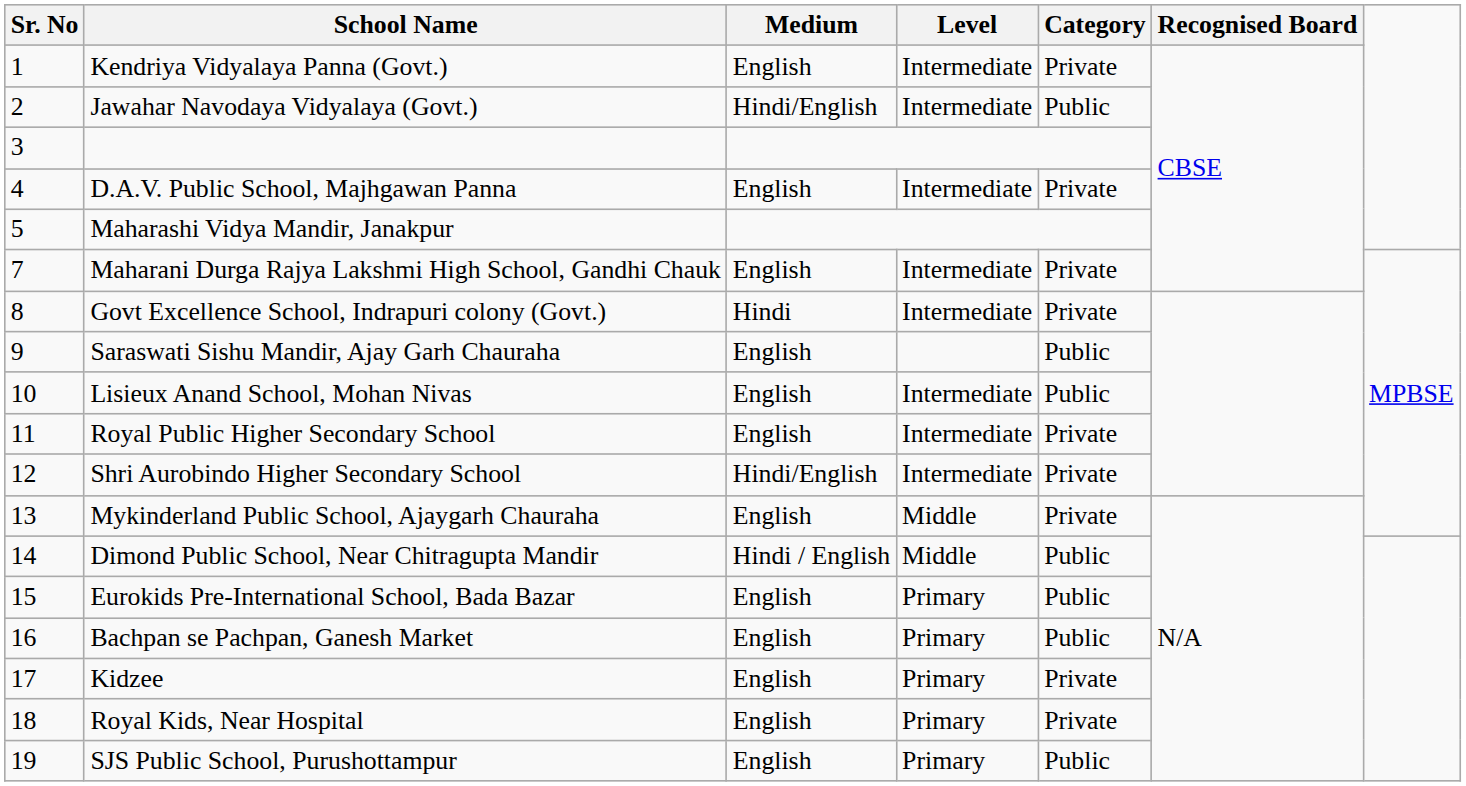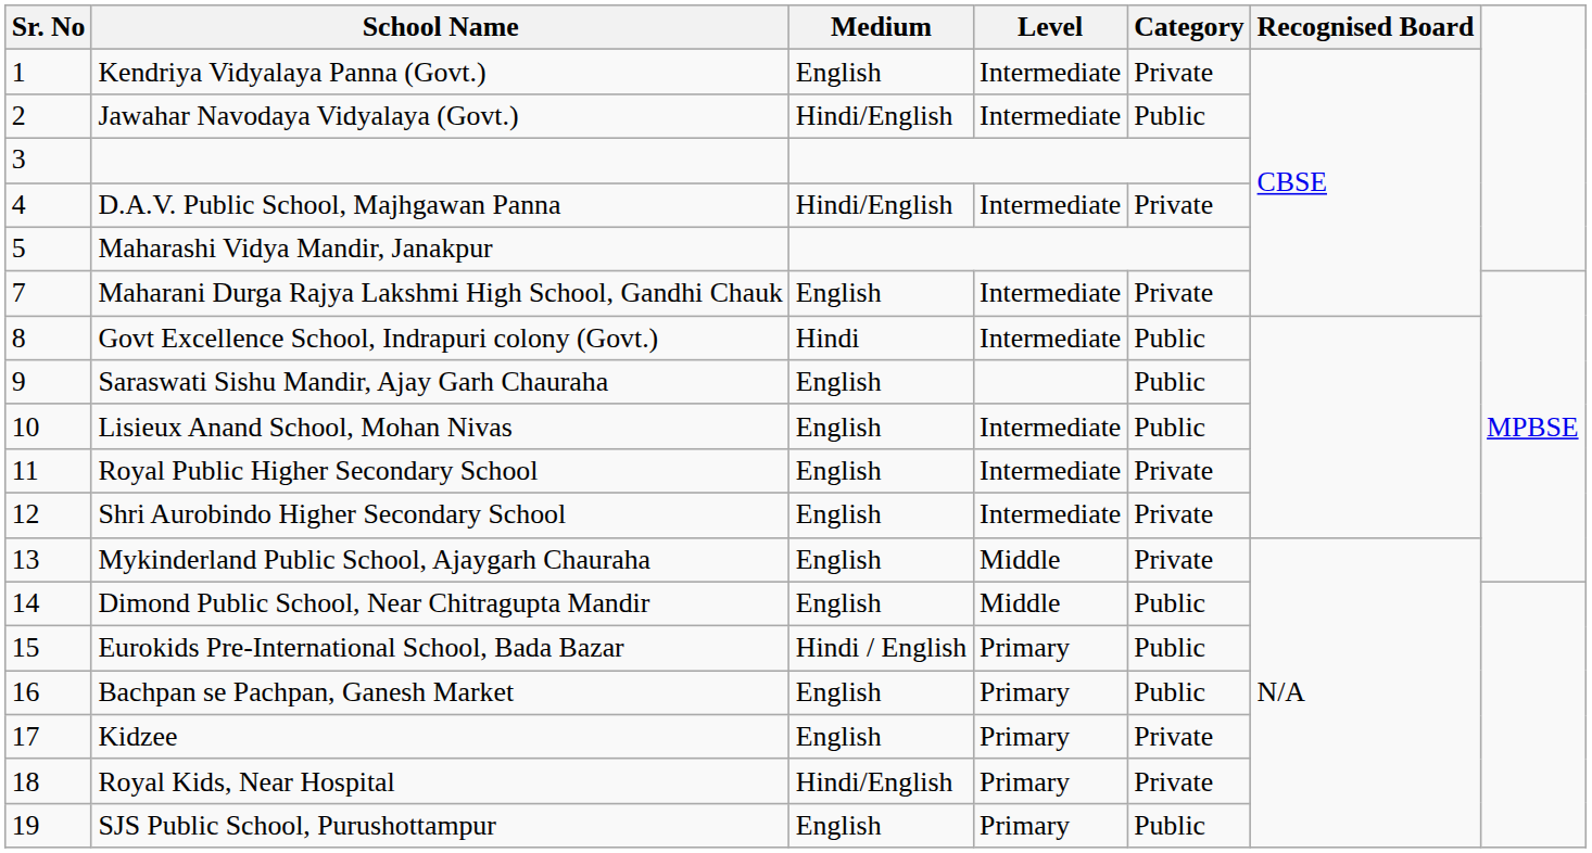D.A.V. Public School, Majhgawan Panna | Medium: English -> Hindi/English
Govt Excellence School, Indrapuri colony (Govt.) | Category: Private -> Public
Shri Aurobindo Higher Secondary School | Medium: Hindi/English -> English
Dimond Public School, Near Chitragupta Mandir | Medium: Hindi / English -> English
Eurokids Pre-International School, Bada Bazar | Medium: English -> Hindi / English
Royal Kids, Near Hospital | Medium: English -> Hindi/English
